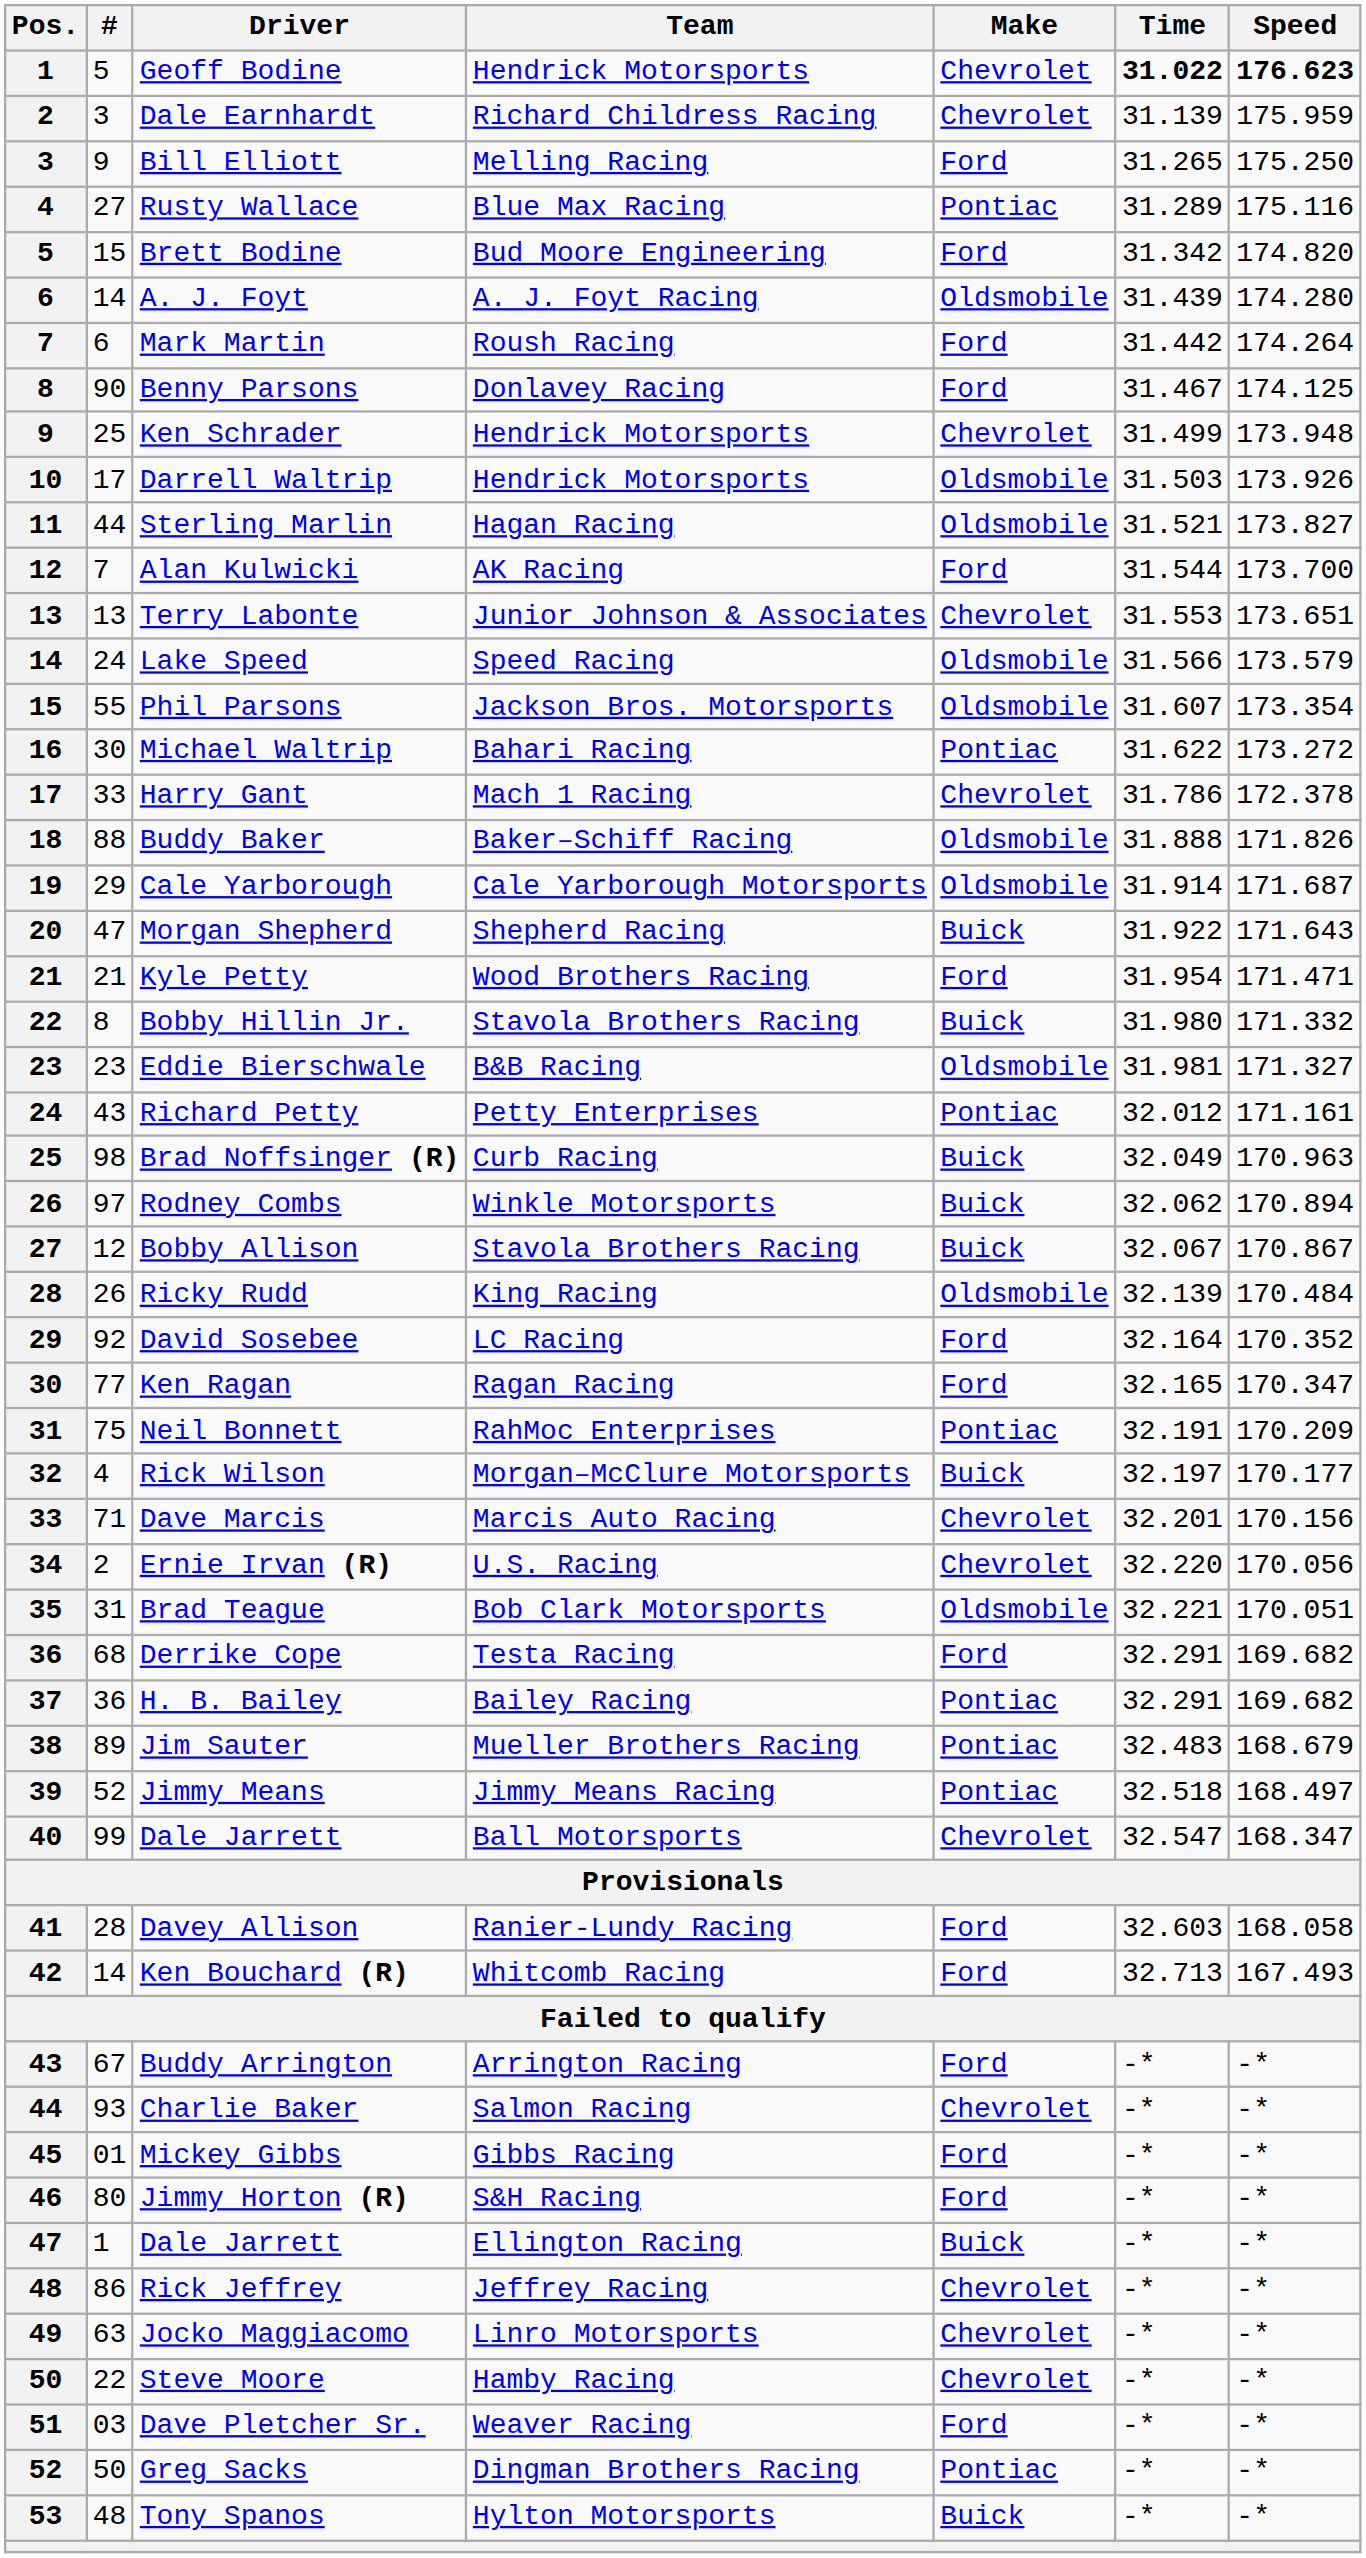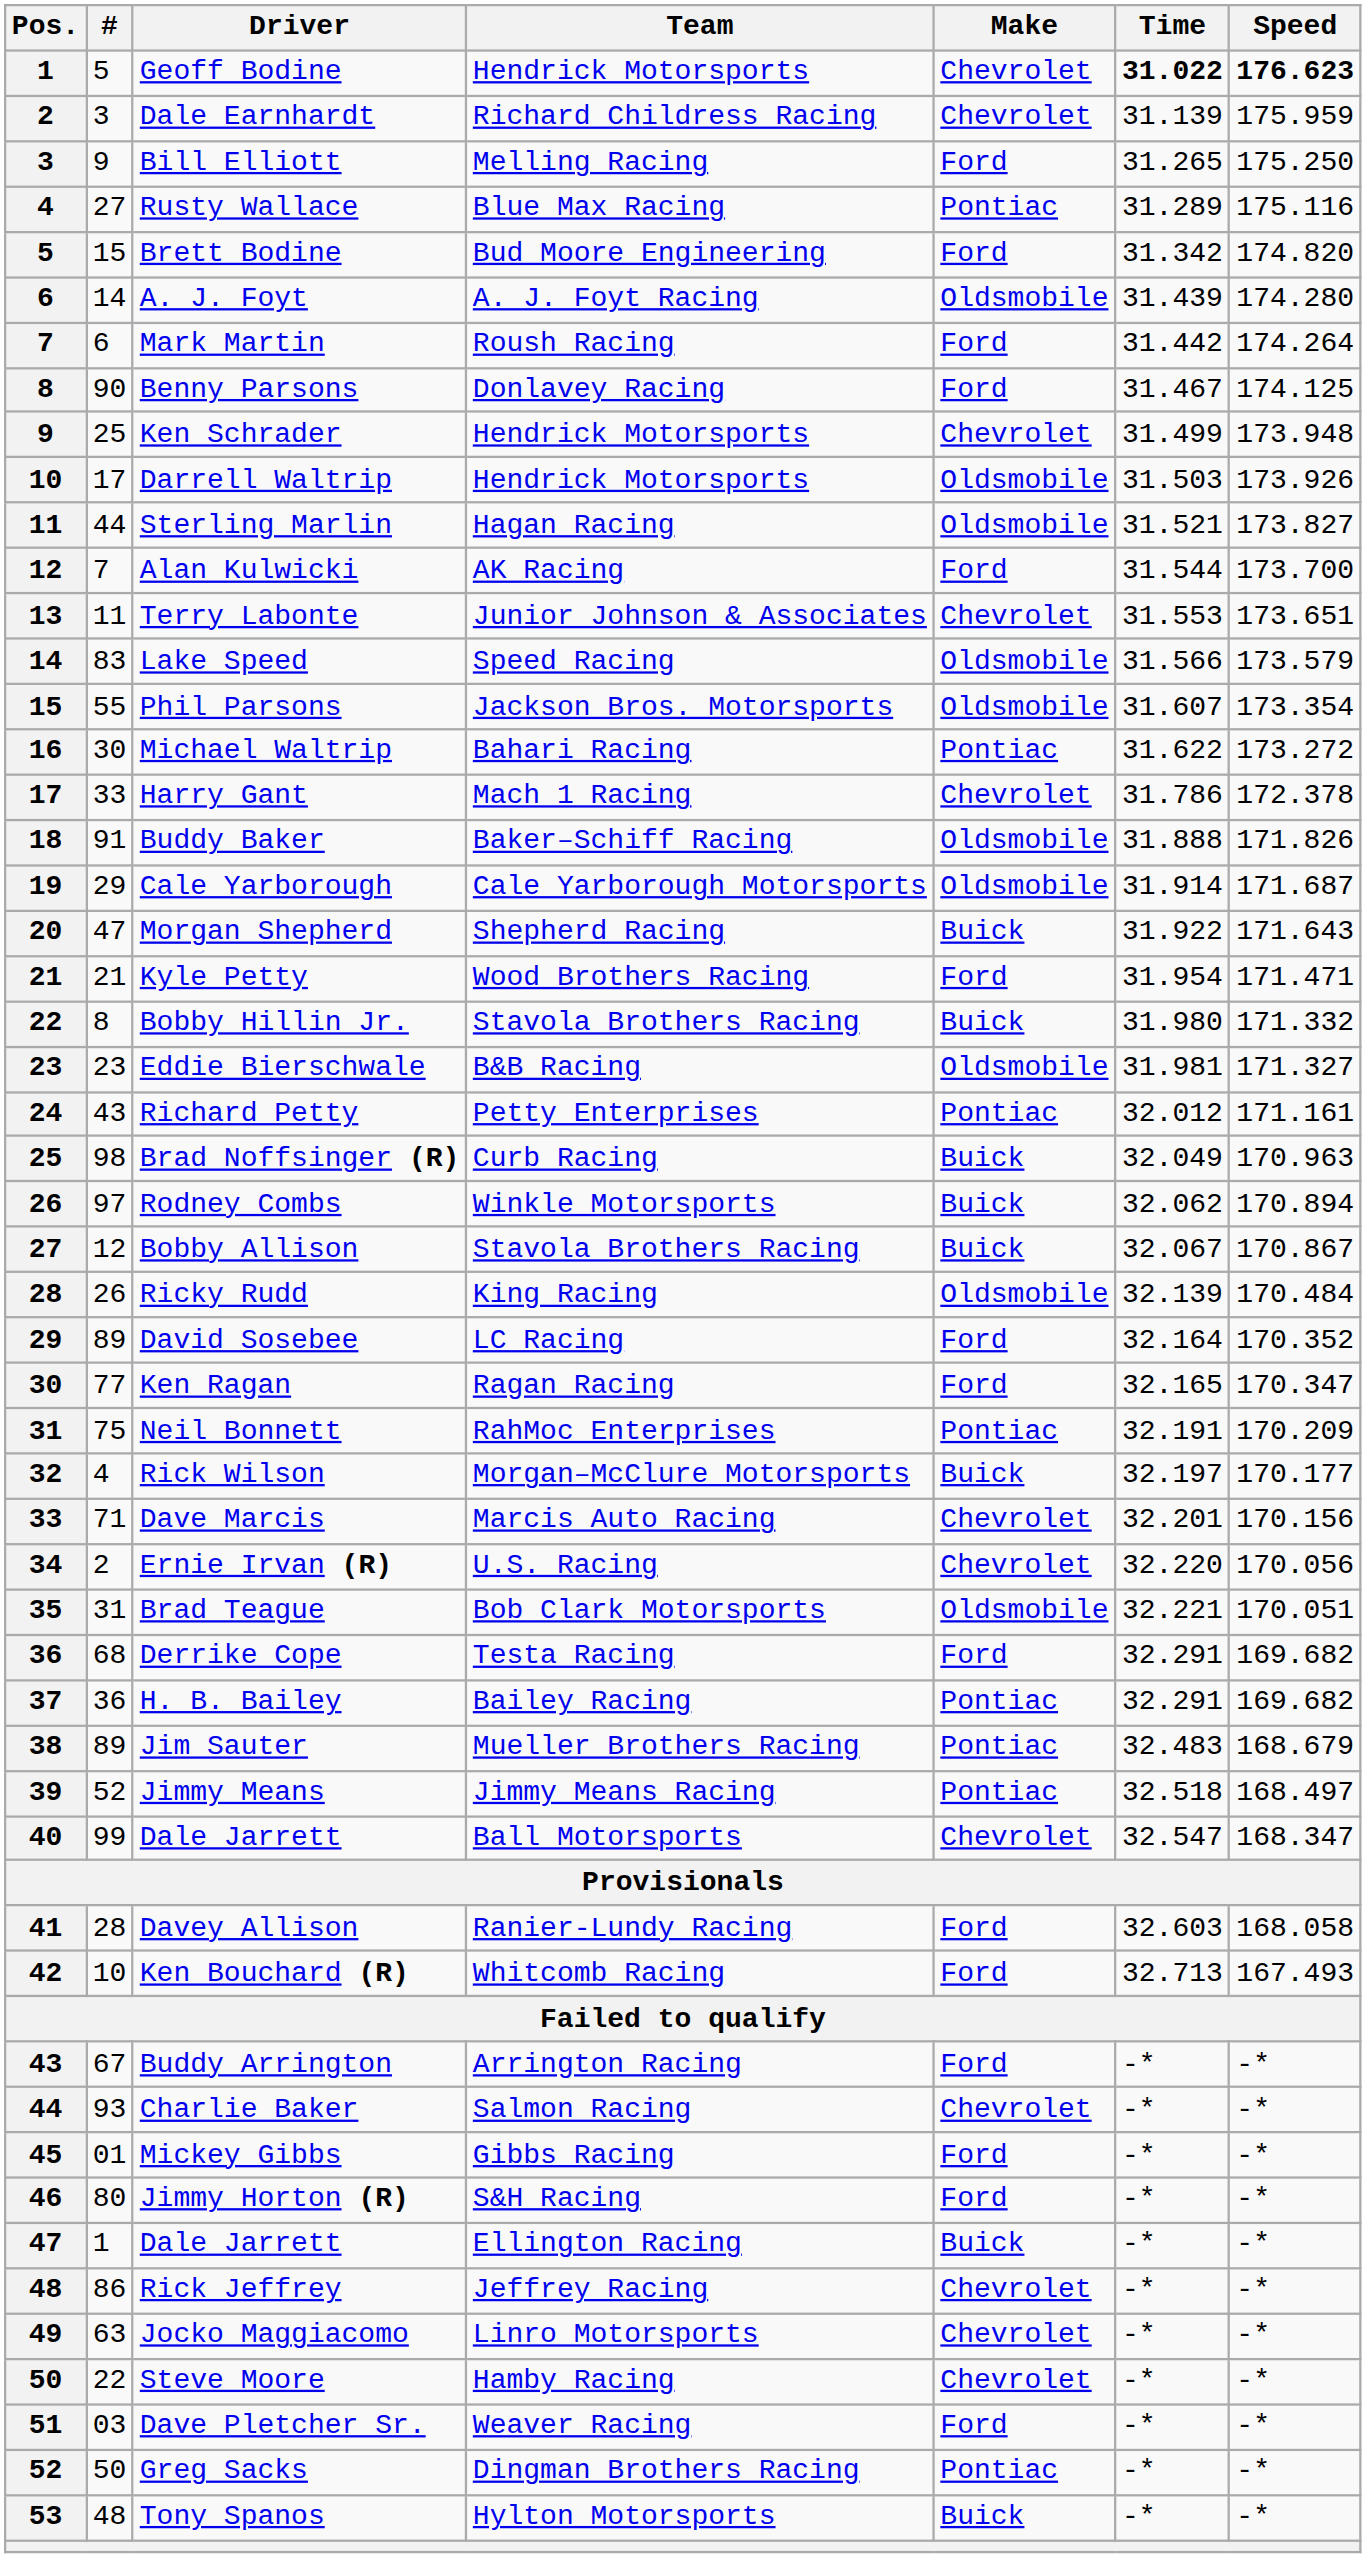Terry Labonte | #: 13 -> 11
Lake Speed | #: 24 -> 83
Buddy Baker | #: 88 -> 91
David Sosebee | #: 92 -> 89
Ken Bouchard (R) | #: 14 -> 10
